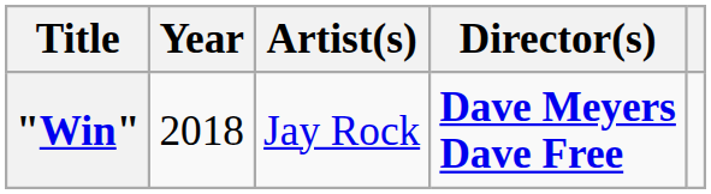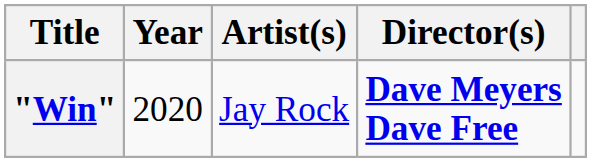"Win" | Year: 2018 -> 2020
